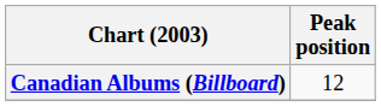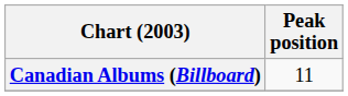Canadian Albums (Billboard) | Peak position: 12 -> 11
